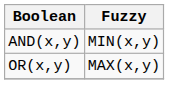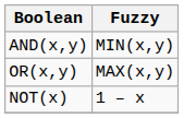+ row: NOT(x) | 1 – x
